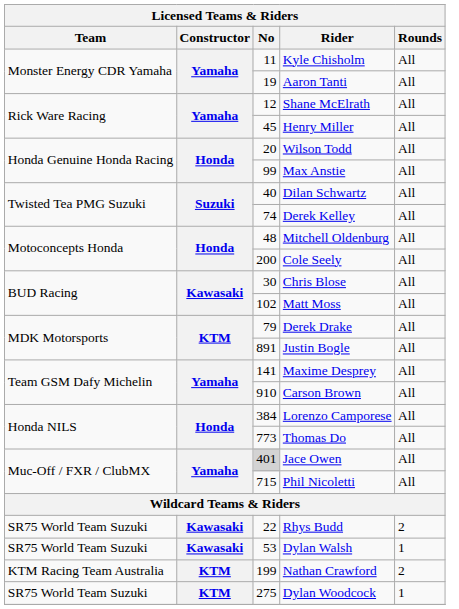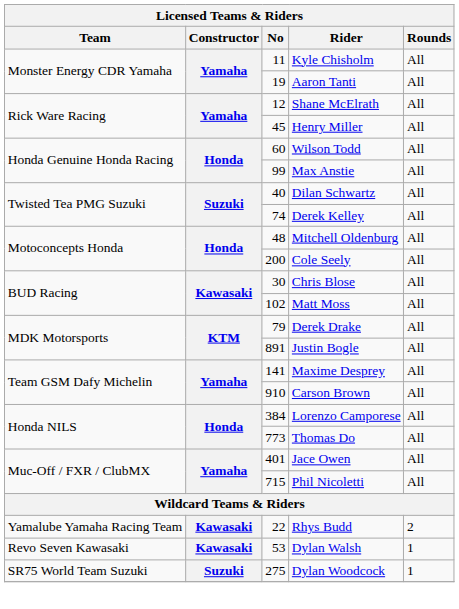Wilson Todd | No: 20 -> 60
Jace Owen | No: lightgrey background -> no background
Rhys Budd | Team: SR75 World Team Suzuki -> Yamalube Yamaha Racing Team
Dylan Walsh | Team: SR75 World Team Suzuki -> Revo Seven Kawasaki
- row: KTM Racing Team Australia | KTM | 199 | Nathan Crawford | 2
Dylan Woodcock | Constructor: KTM -> Suzuki
